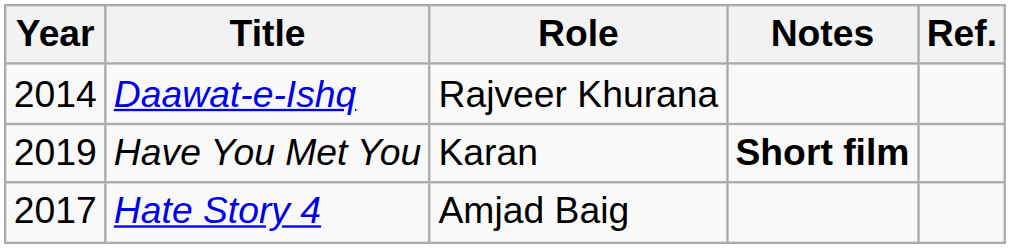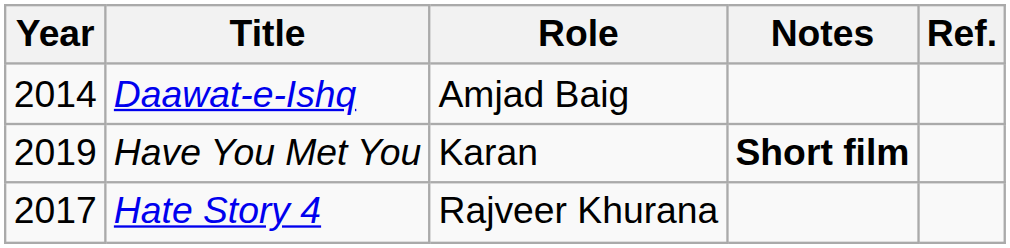Daawat-e-Ishq | Role: Rajveer Khurana -> Amjad Baig
Hate Story 4 | Role: Amjad Baig -> Rajveer Khurana
